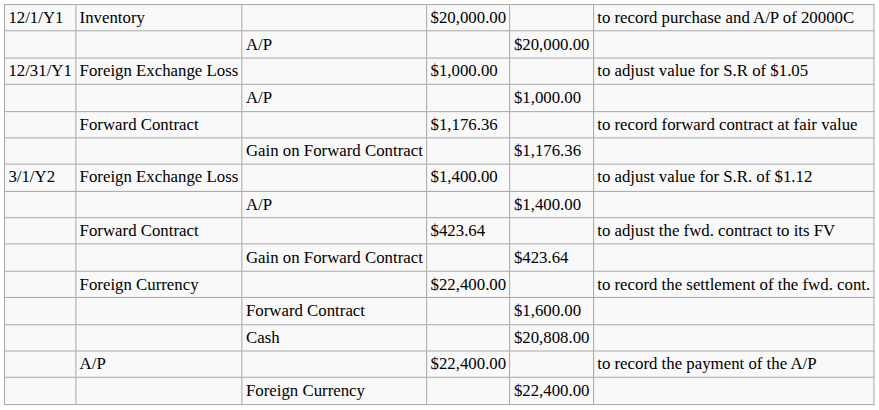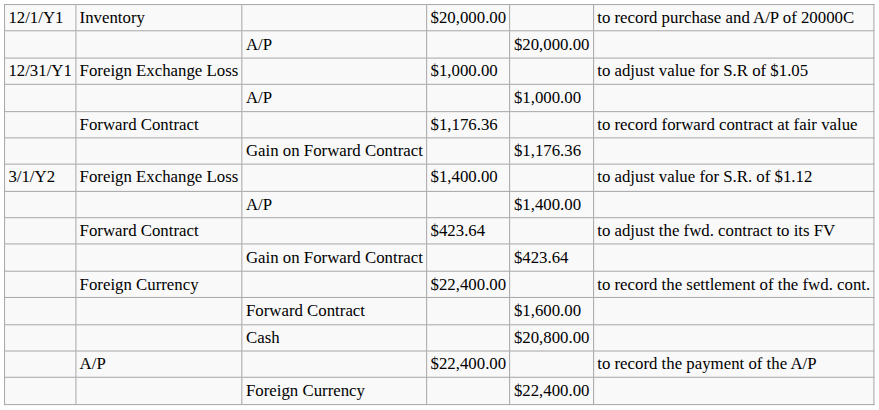Cash | column 5: $20,808.00 -> $20,800.00
